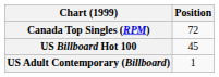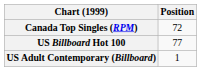US Billboard Hot 100 | Position: 45 -> 77
